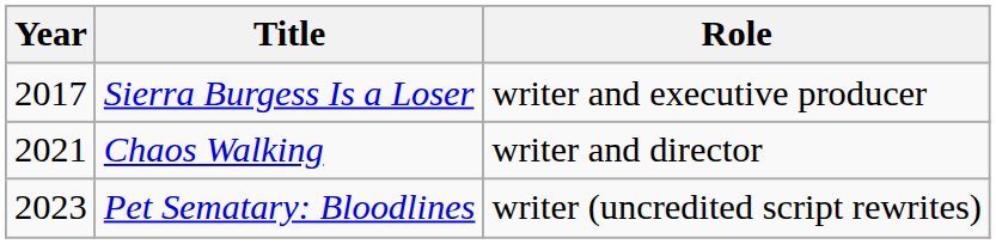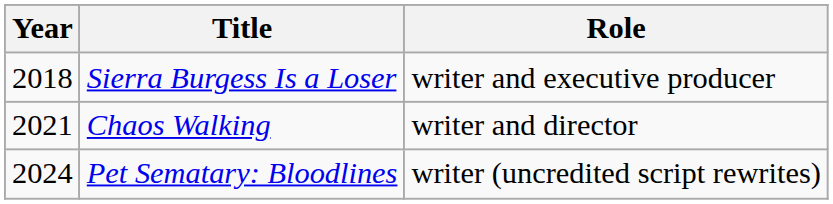Sierra Burgess Is a Loser | Year: 2017 -> 2018
Pet Sematary: Bloodlines | Year: 2023 -> 2024
